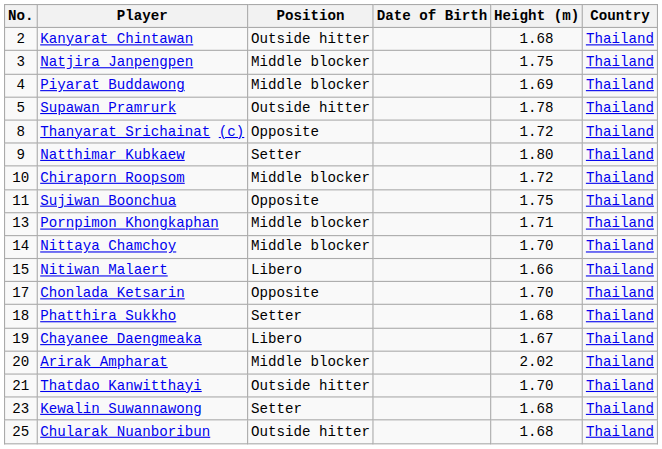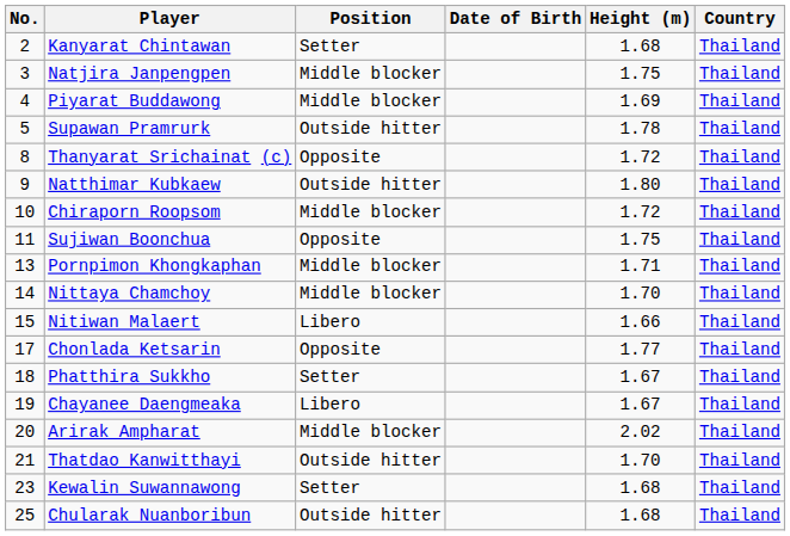Kanyarat Chintawan | Position: Outside hitter -> Setter
Natthimar Kubkaew | Position: Setter -> Outside hitter
Chonlada Ketsarin | Height (m): 1.70 -> 1.77
Phatthira Sukkho | Height (m): 1.68 -> 1.67
